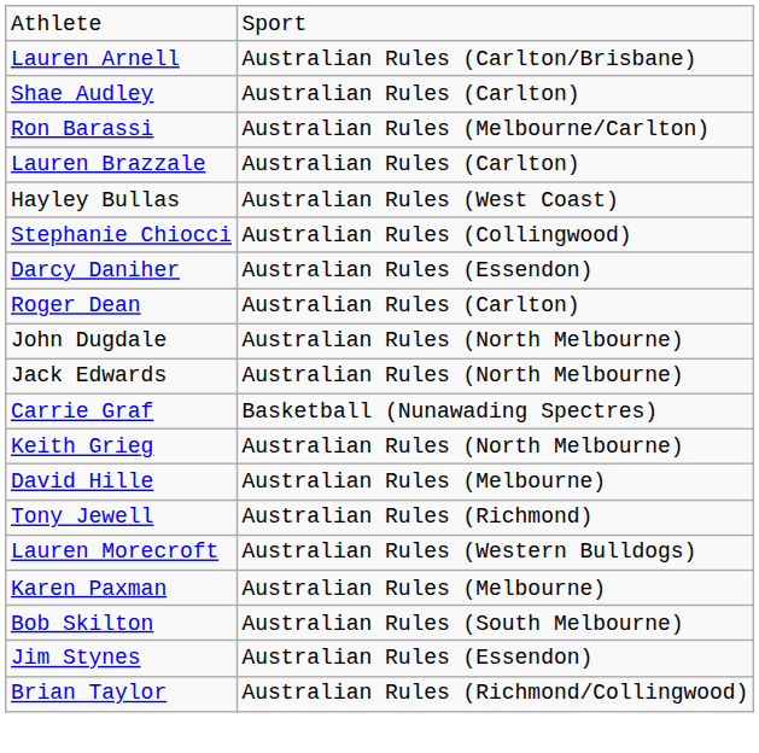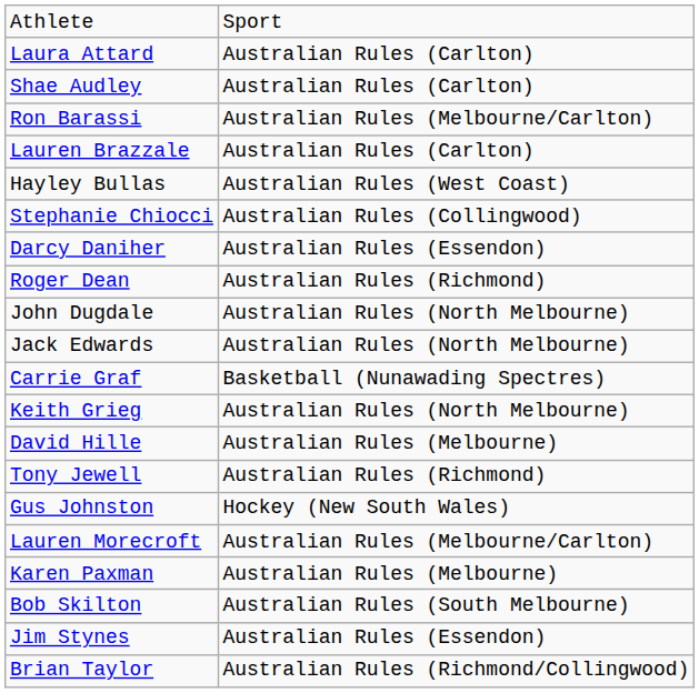- row: Lauren Arnell | Australian Rules (Carlton/Brisbane)
+ row: Laura Attard | Australian Rules (Carlton)
Roger Dean | column 2: Australian Rules (Carlton) -> Australian Rules (Richmond)
+ row: Gus Johnston | Hockey (New South Wales)
Lauren Morecroft | column 2: Australian Rules (Western Bulldogs) -> Australian Rules (Melbourne/Carlton)
